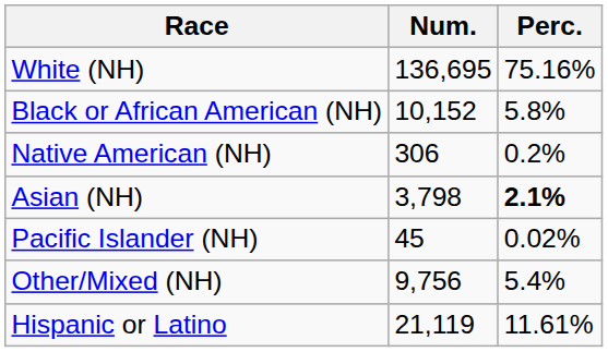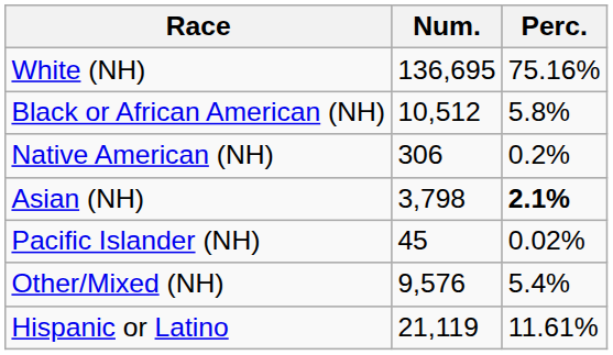Black or African American (NH) | Num.: 10,152 -> 10,512
Other/Mixed (NH) | Num.: 9,756 -> 9,576
